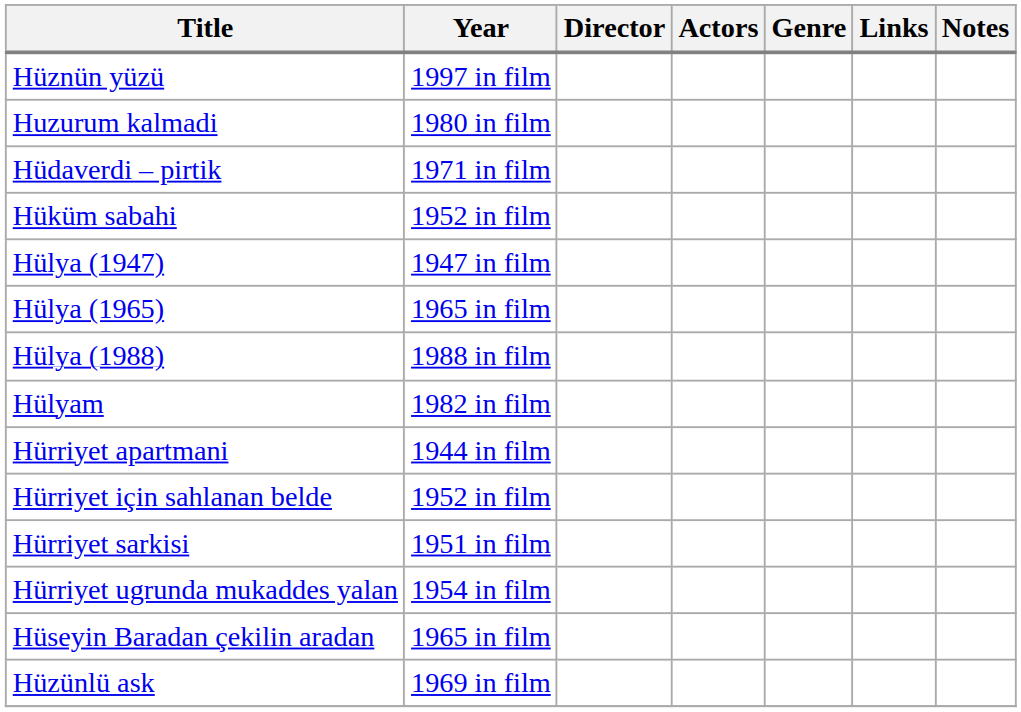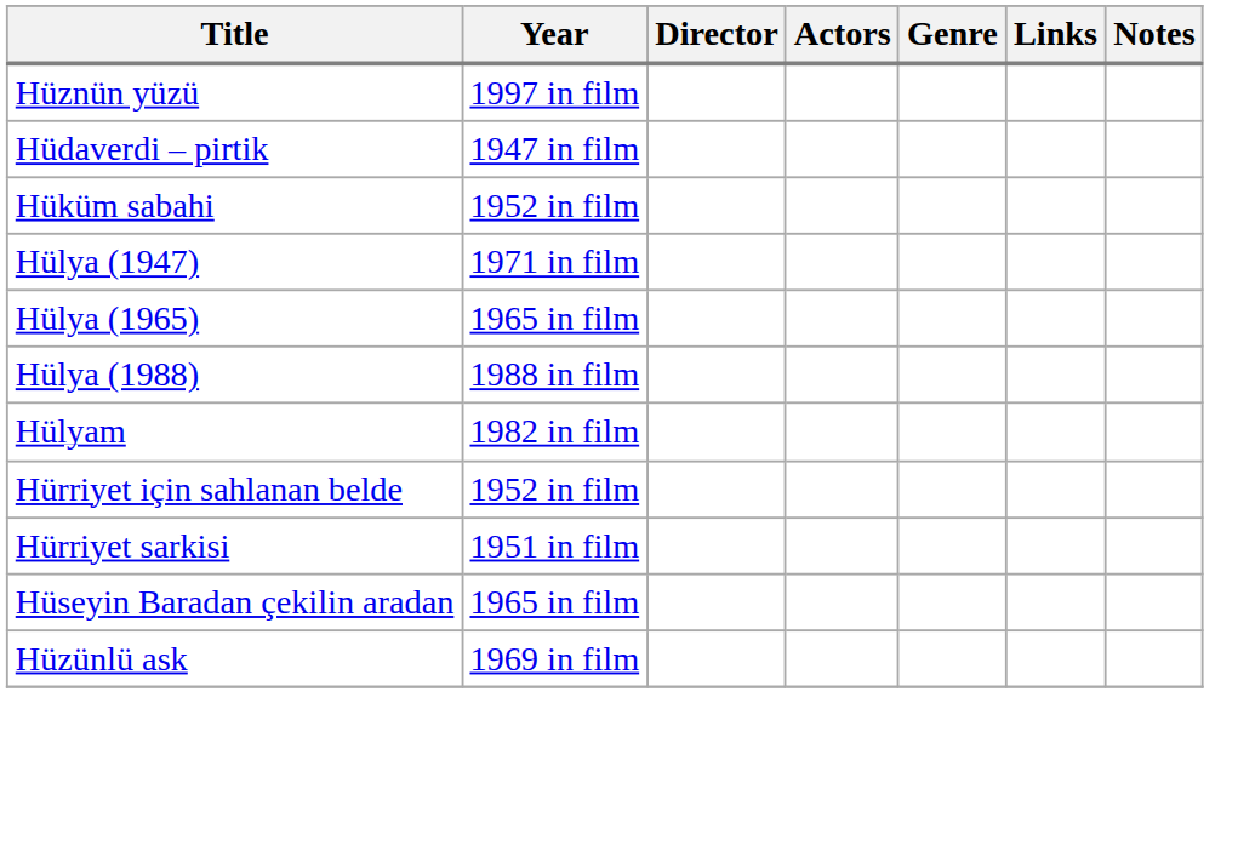- row: Huzurum kalmadi | 1980 in film
Hüdaverdi – pirtik | Year: 1971 in film -> 1947 in film
Hülya (1947) | Year: 1947 in film -> 1971 in film
- row: Hürriyet apartmani | 1944 in film
- row: Hürriyet ugrunda mukaddes yalan | 1954 in film
